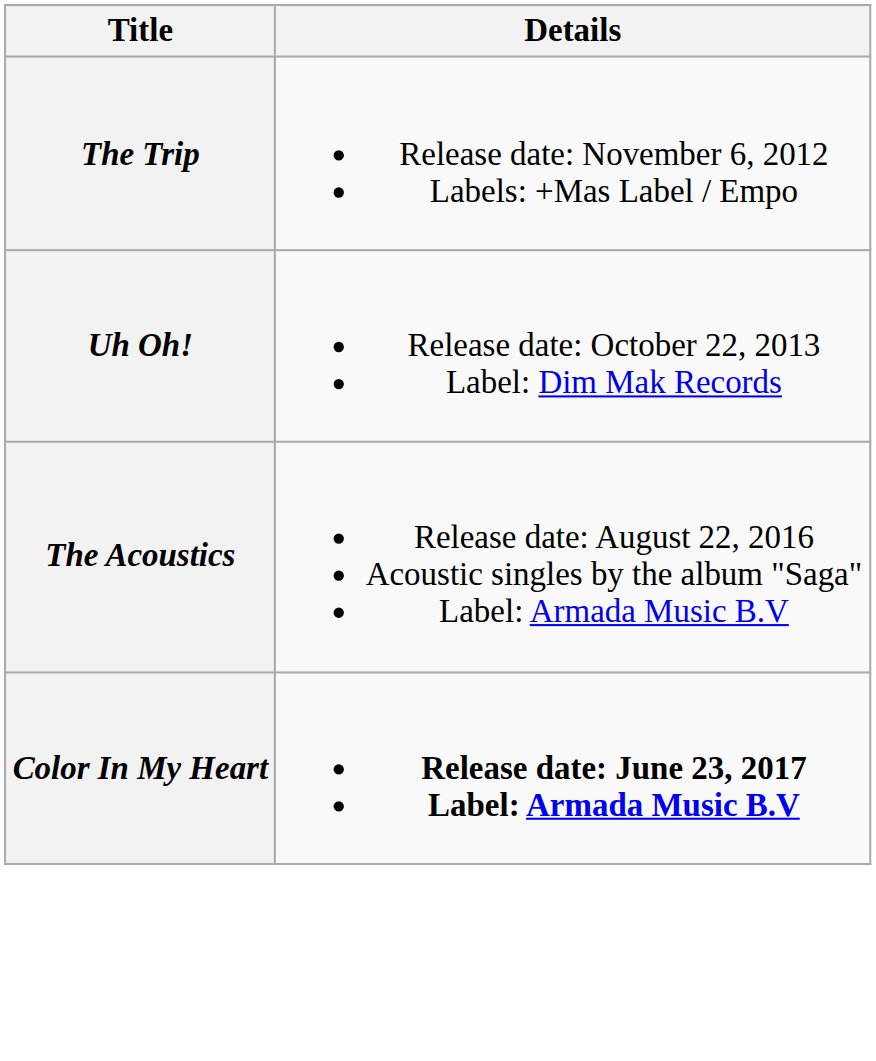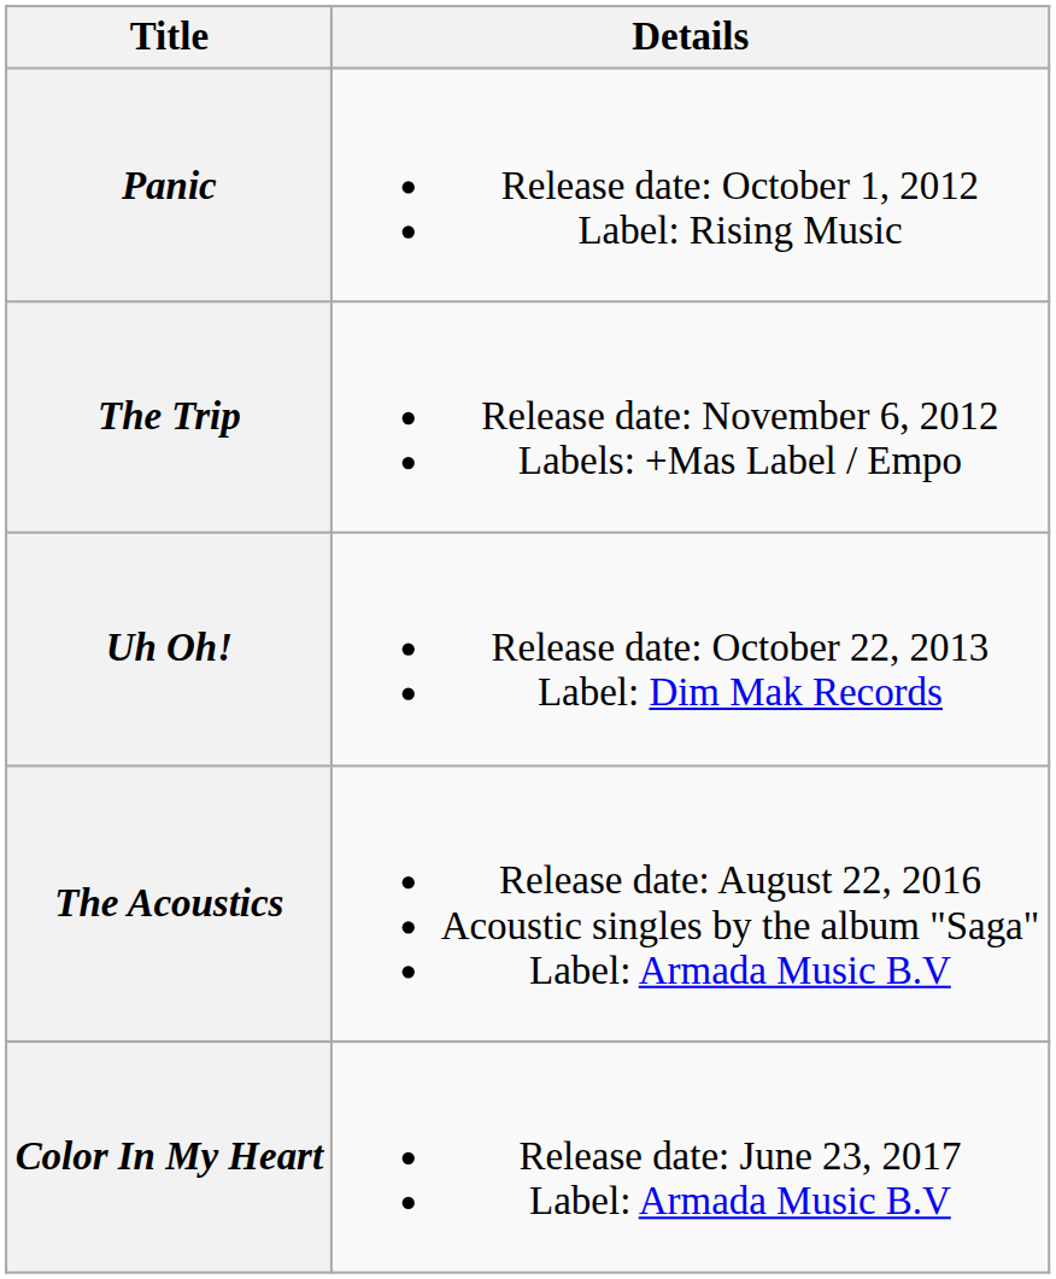+ row: Panic | Release date: October 1, 2012 Label: Rising Music
Color In My Heart | Details: bold -> normal
